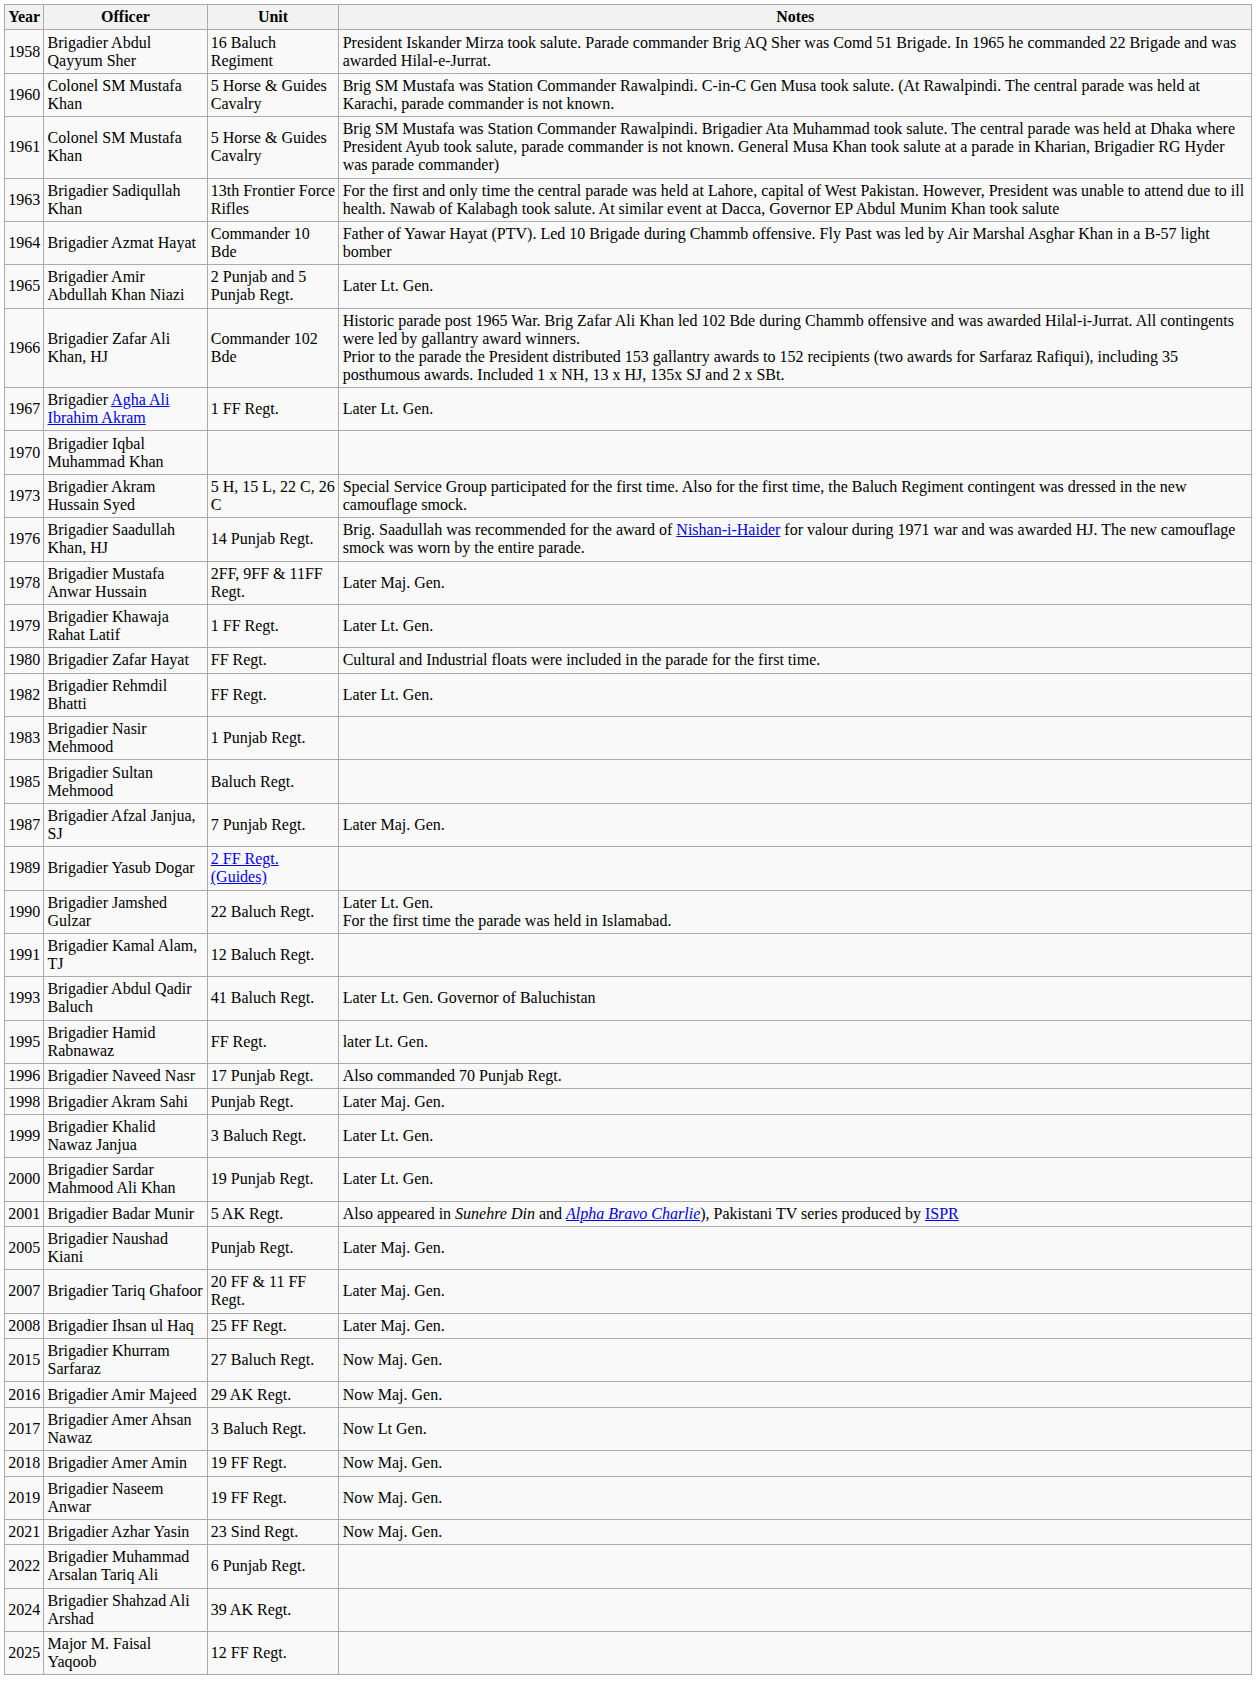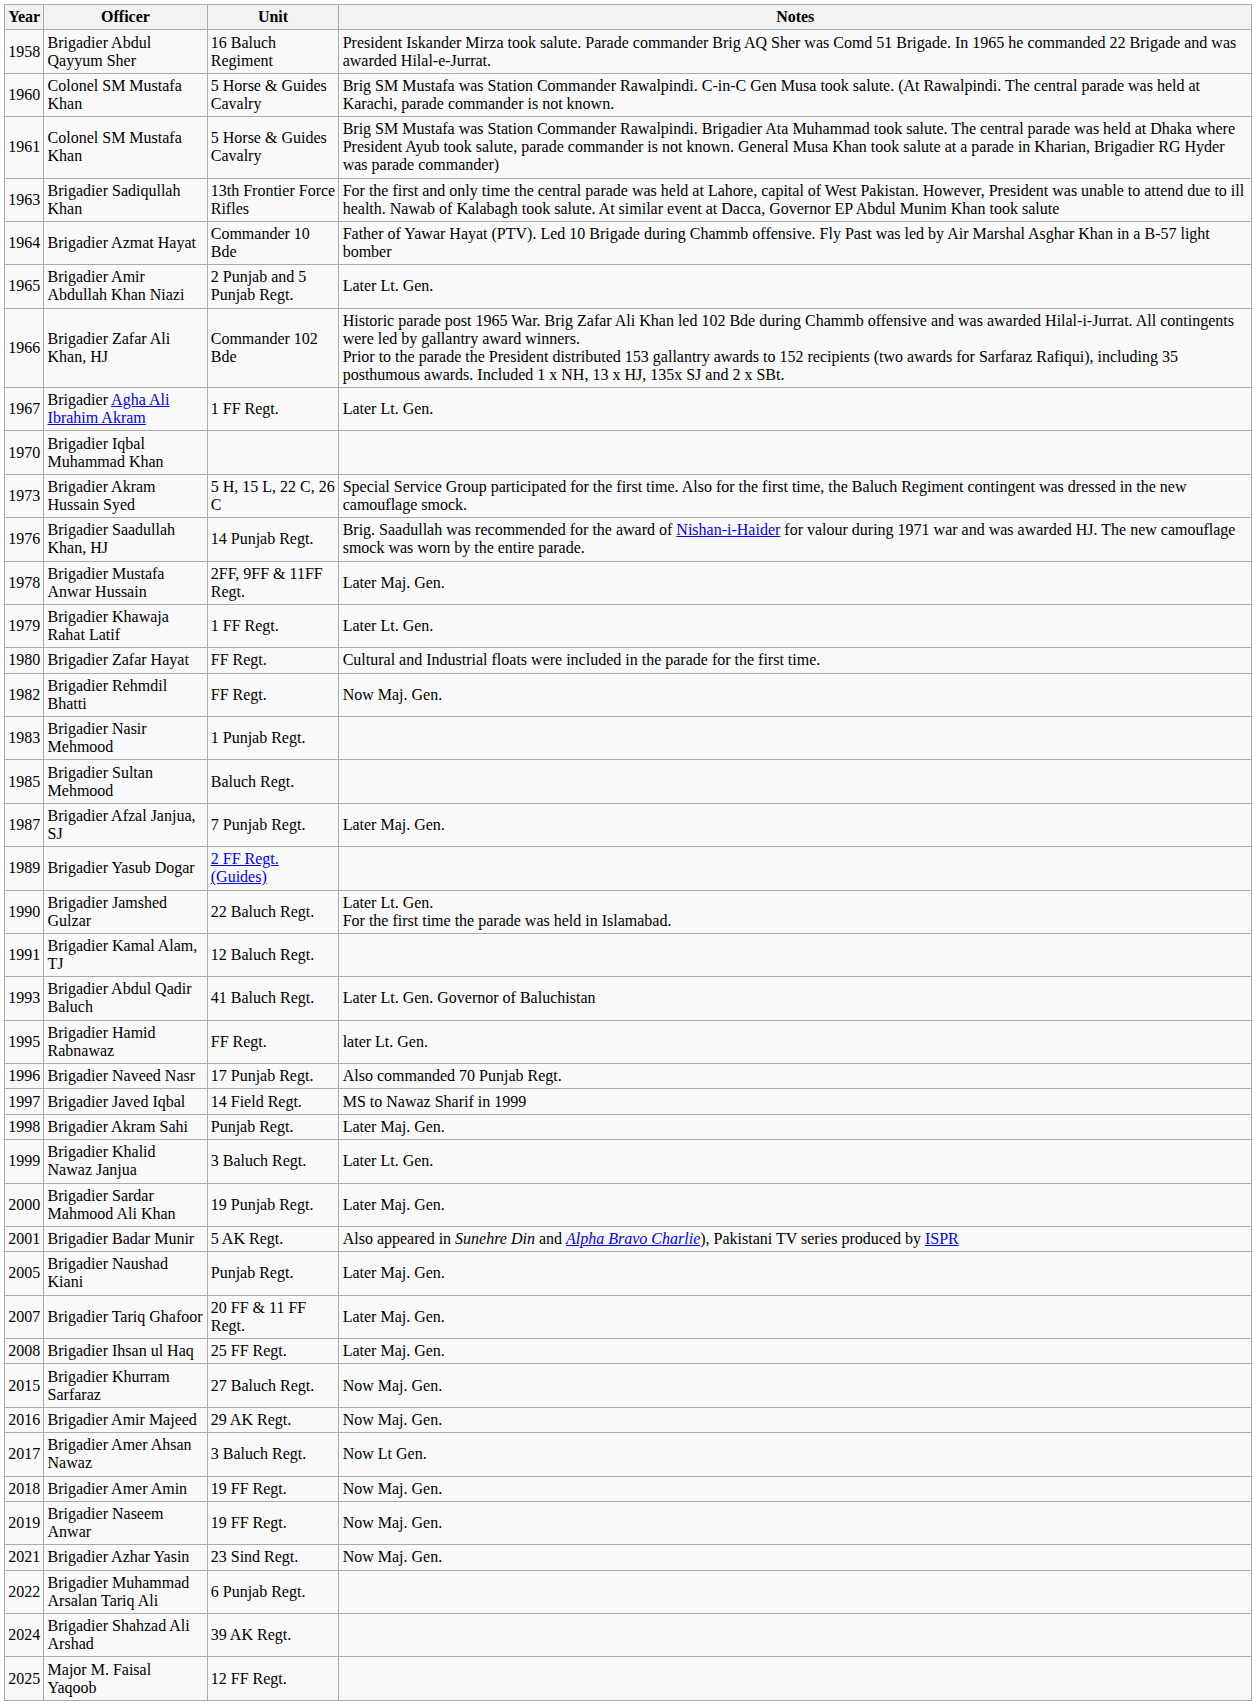Brigadier Rehmdil Bhatti | Notes: Later Lt. Gen. -> Now Maj. Gen.
+ row: 1997 | Brigadier Javed Iqbal | 14 Field Regt. | MS to Nawaz Sharif in 1999
Brigadier Sardar Mahmood Ali Khan | Notes: Later Lt. Gen. -> Later Maj. Gen.
